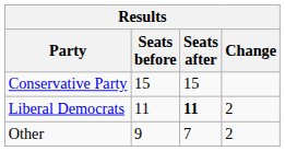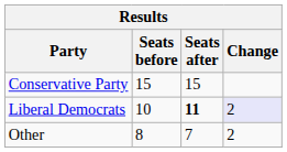Liberal Democrats | Seats before: 11 -> 10
Liberal Democrats | Change: no background -> lavender background
Other | Seats before: 9 -> 8
